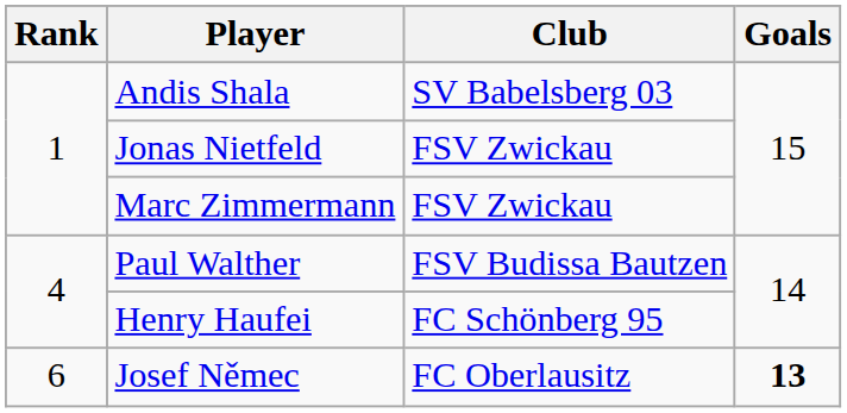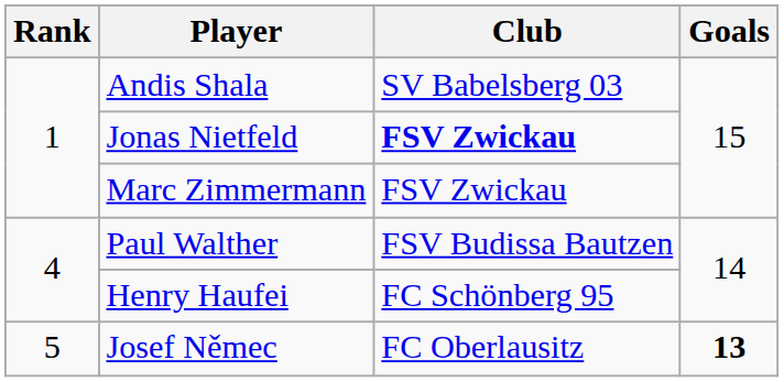Jonas Nietfeld | Club: normal -> bold
Josef Němec | Rank: 6 -> 5
